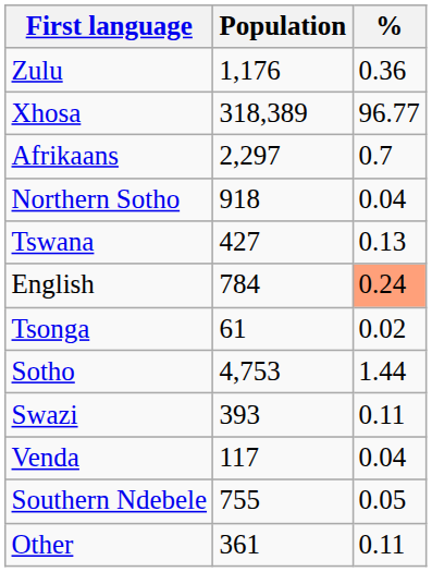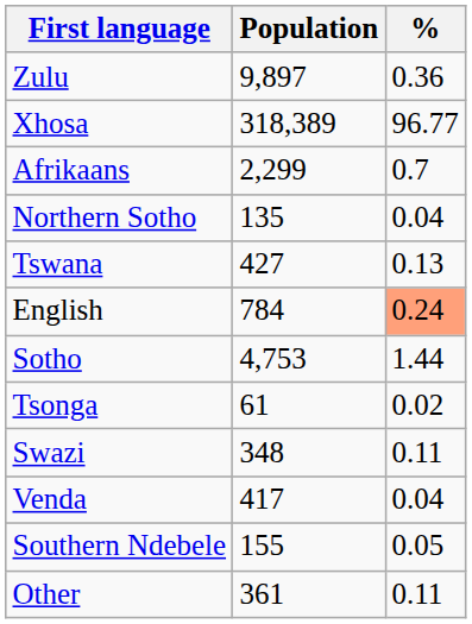Zulu | Population: 1,176 -> 9,897
Afrikaans | Population: 2,297 -> 2,299
Northern Sotho | Population: 918 -> 135
rows swapped: Sotho <-> Tsonga
Swazi | Population: 393 -> 348
Venda | Population: 117 -> 417
Southern Ndebele | Population: 755 -> 155
